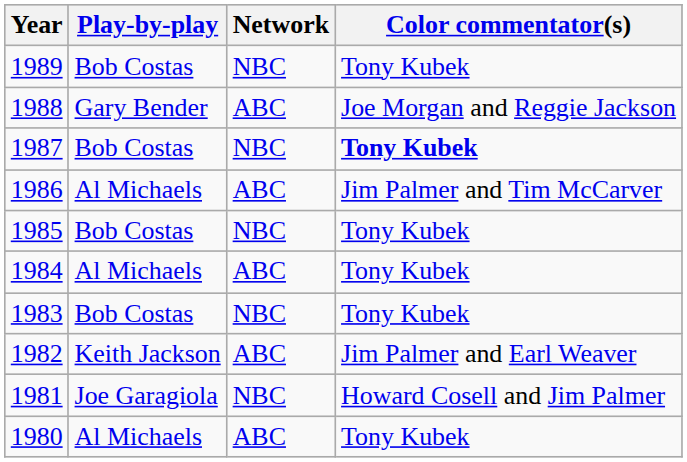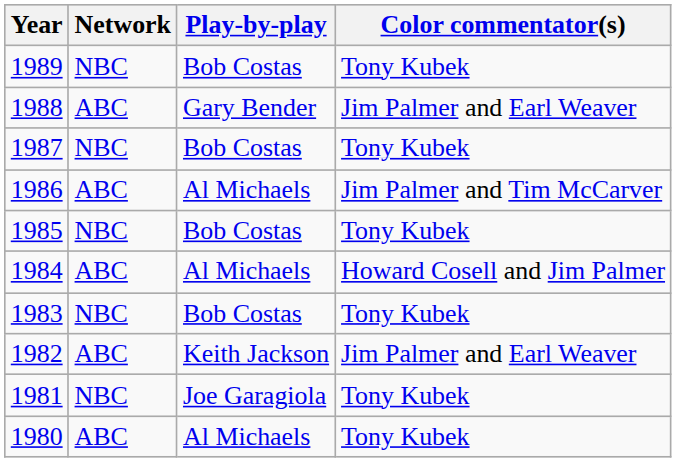columns swapped: Network <-> Play-by-play
1988 | Color commentator(s): Joe Morgan and Reggie Jackson -> Jim Palmer and Earl Weaver
1987 | Color commentator(s): bold -> normal
1984 | Color commentator(s): Tony Kubek -> Howard Cosell and Jim Palmer
1981 | Color commentator(s): Howard Cosell and Jim Palmer -> Tony Kubek
